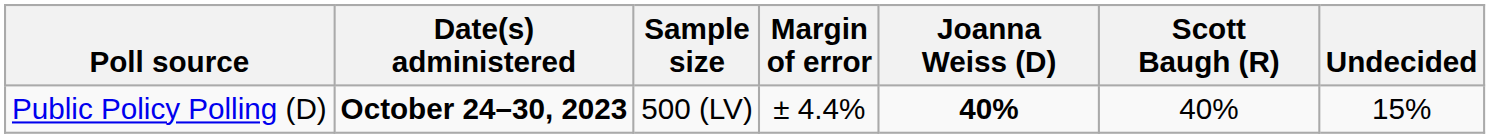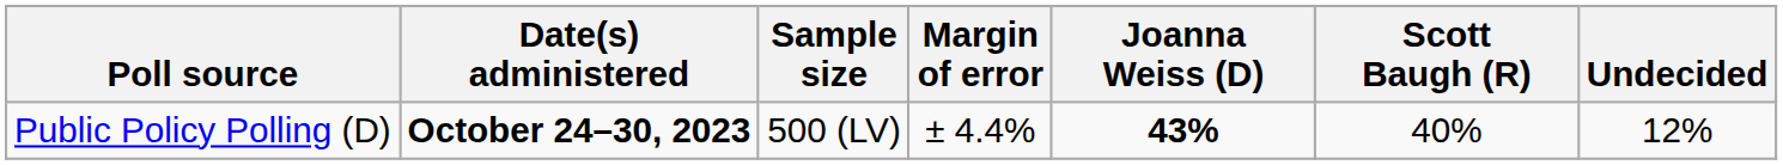Public Policy Polling (D) | Joanna Weiss (D): 40% -> 43%
Public Policy Polling (D) | Undecided: 15% -> 12%
